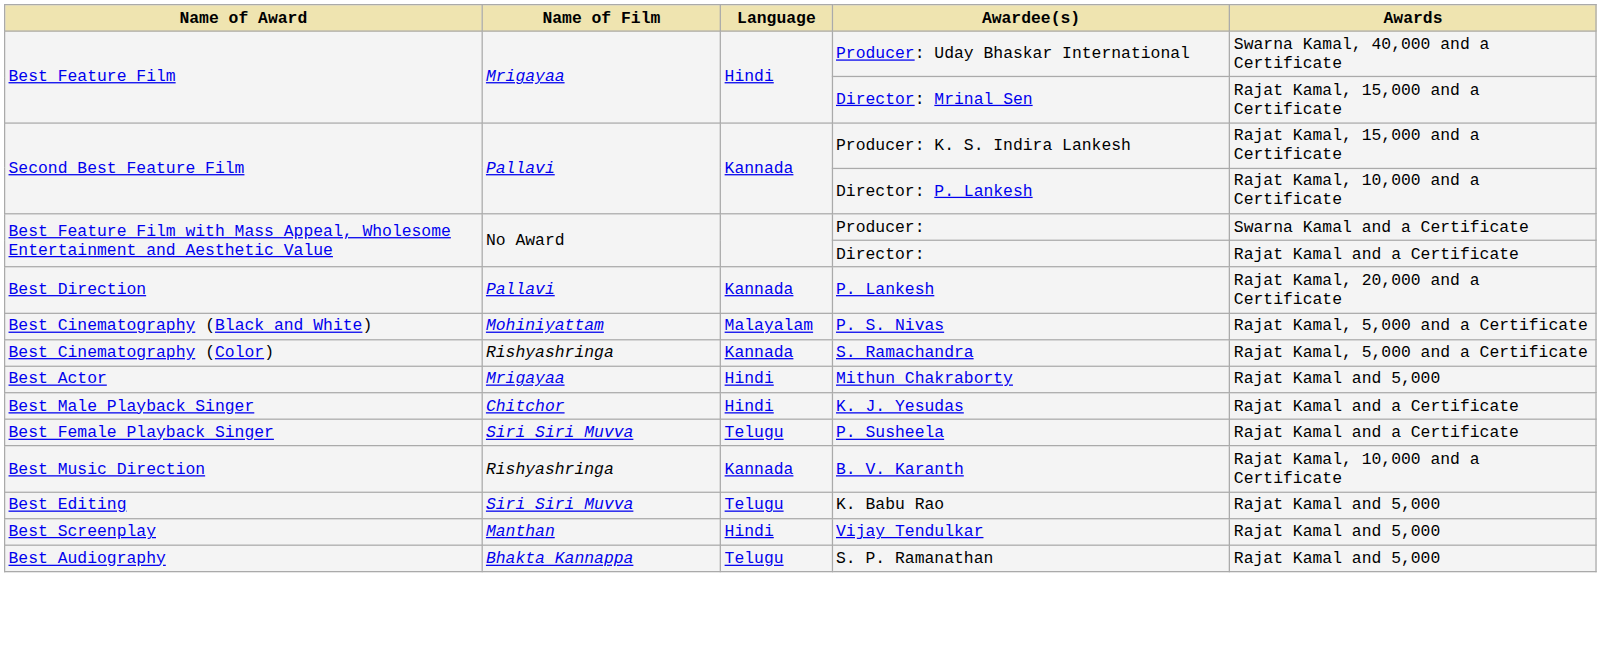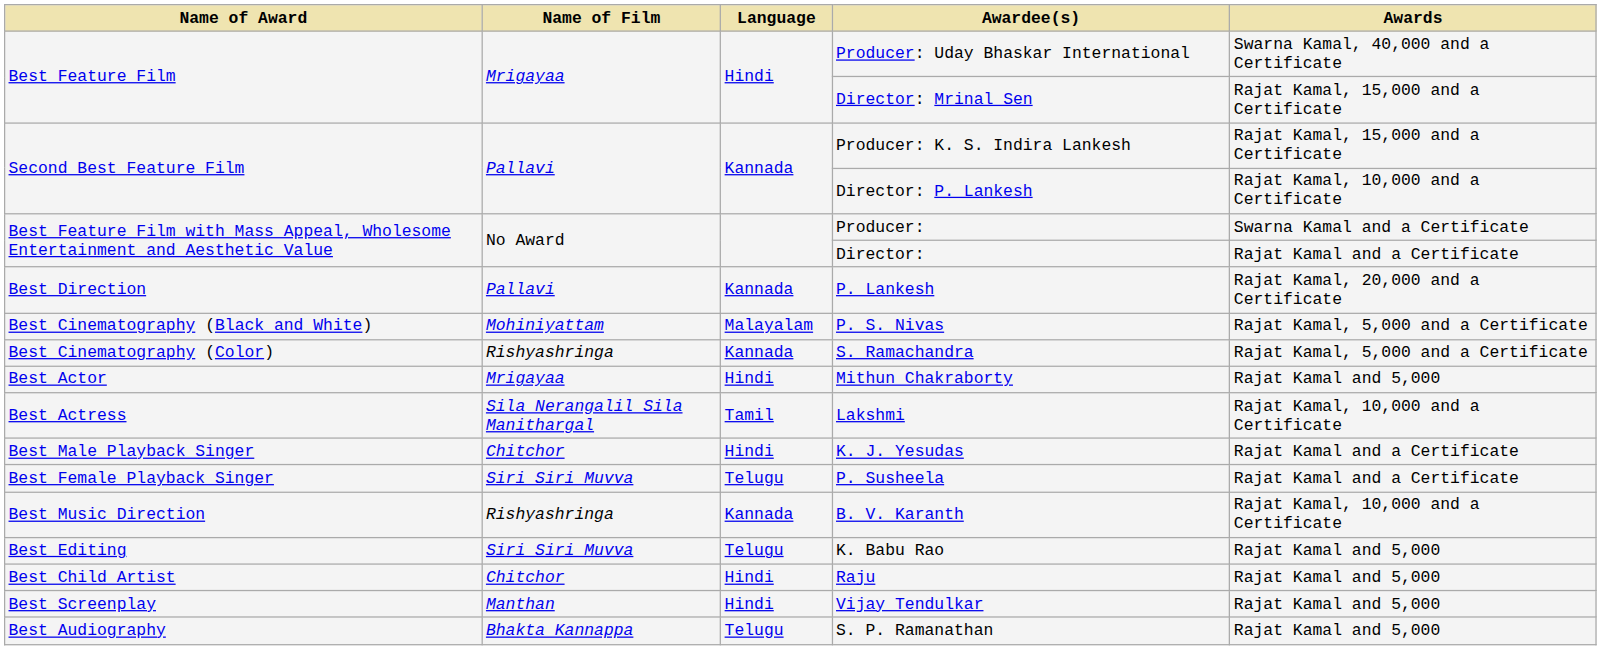+ row: Best Actress | Sila Nerangalil Sila Manithargal | Tamil | Lakshmi | Rajat Kamal, 10,000 and a Certificate
+ row: Best Child Artist | Chitchor | Hindi | Raju | Rajat Kamal and 5,000
